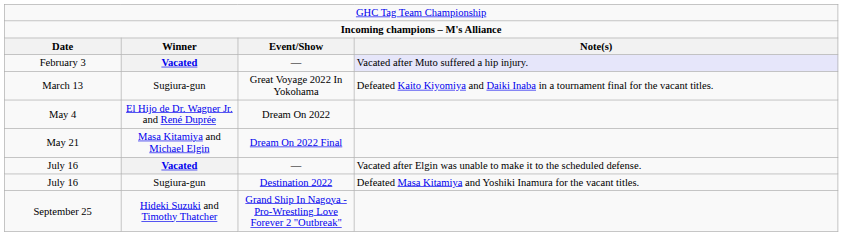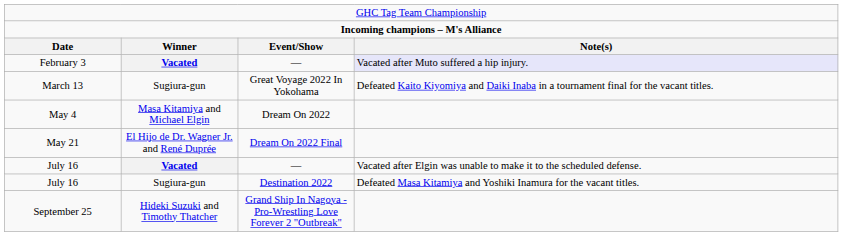May 4 | column 2: El Hijo de Dr. Wagner Jr. and René Duprée -> Masa Kitamiya and Michael Elgin
May 21 | column 2: Masa Kitamiya and Michael Elgin -> El Hijo de Dr. Wagner Jr. and René Duprée
